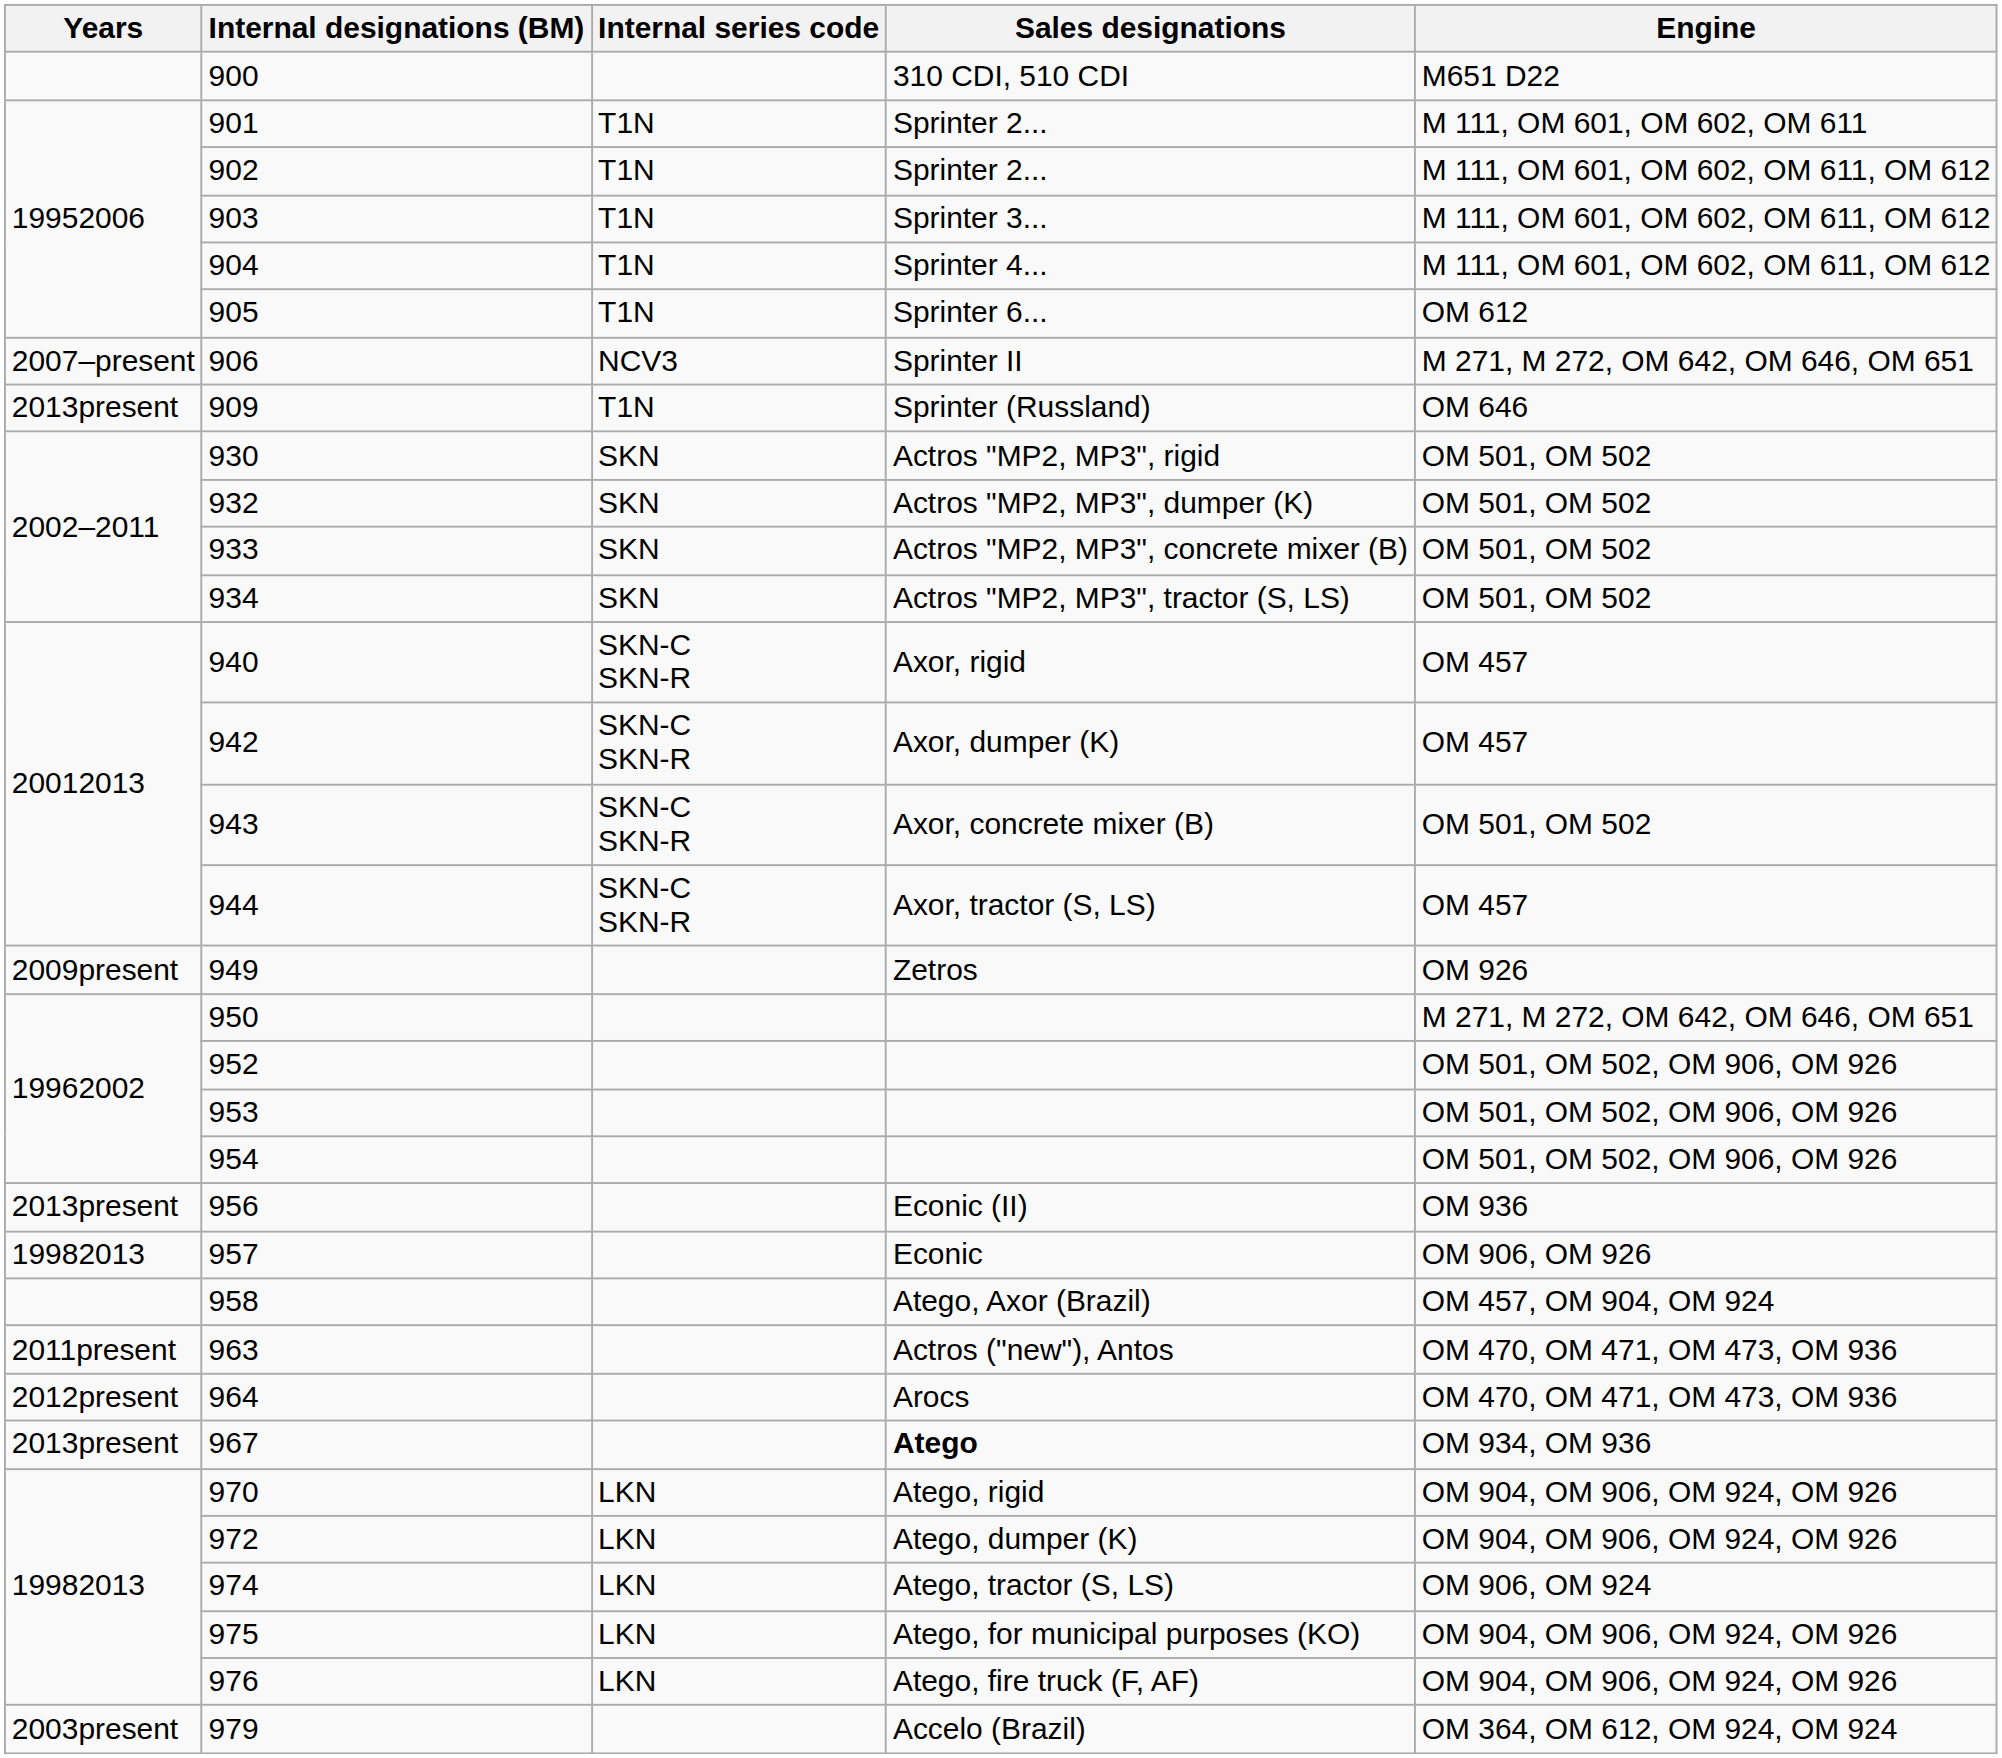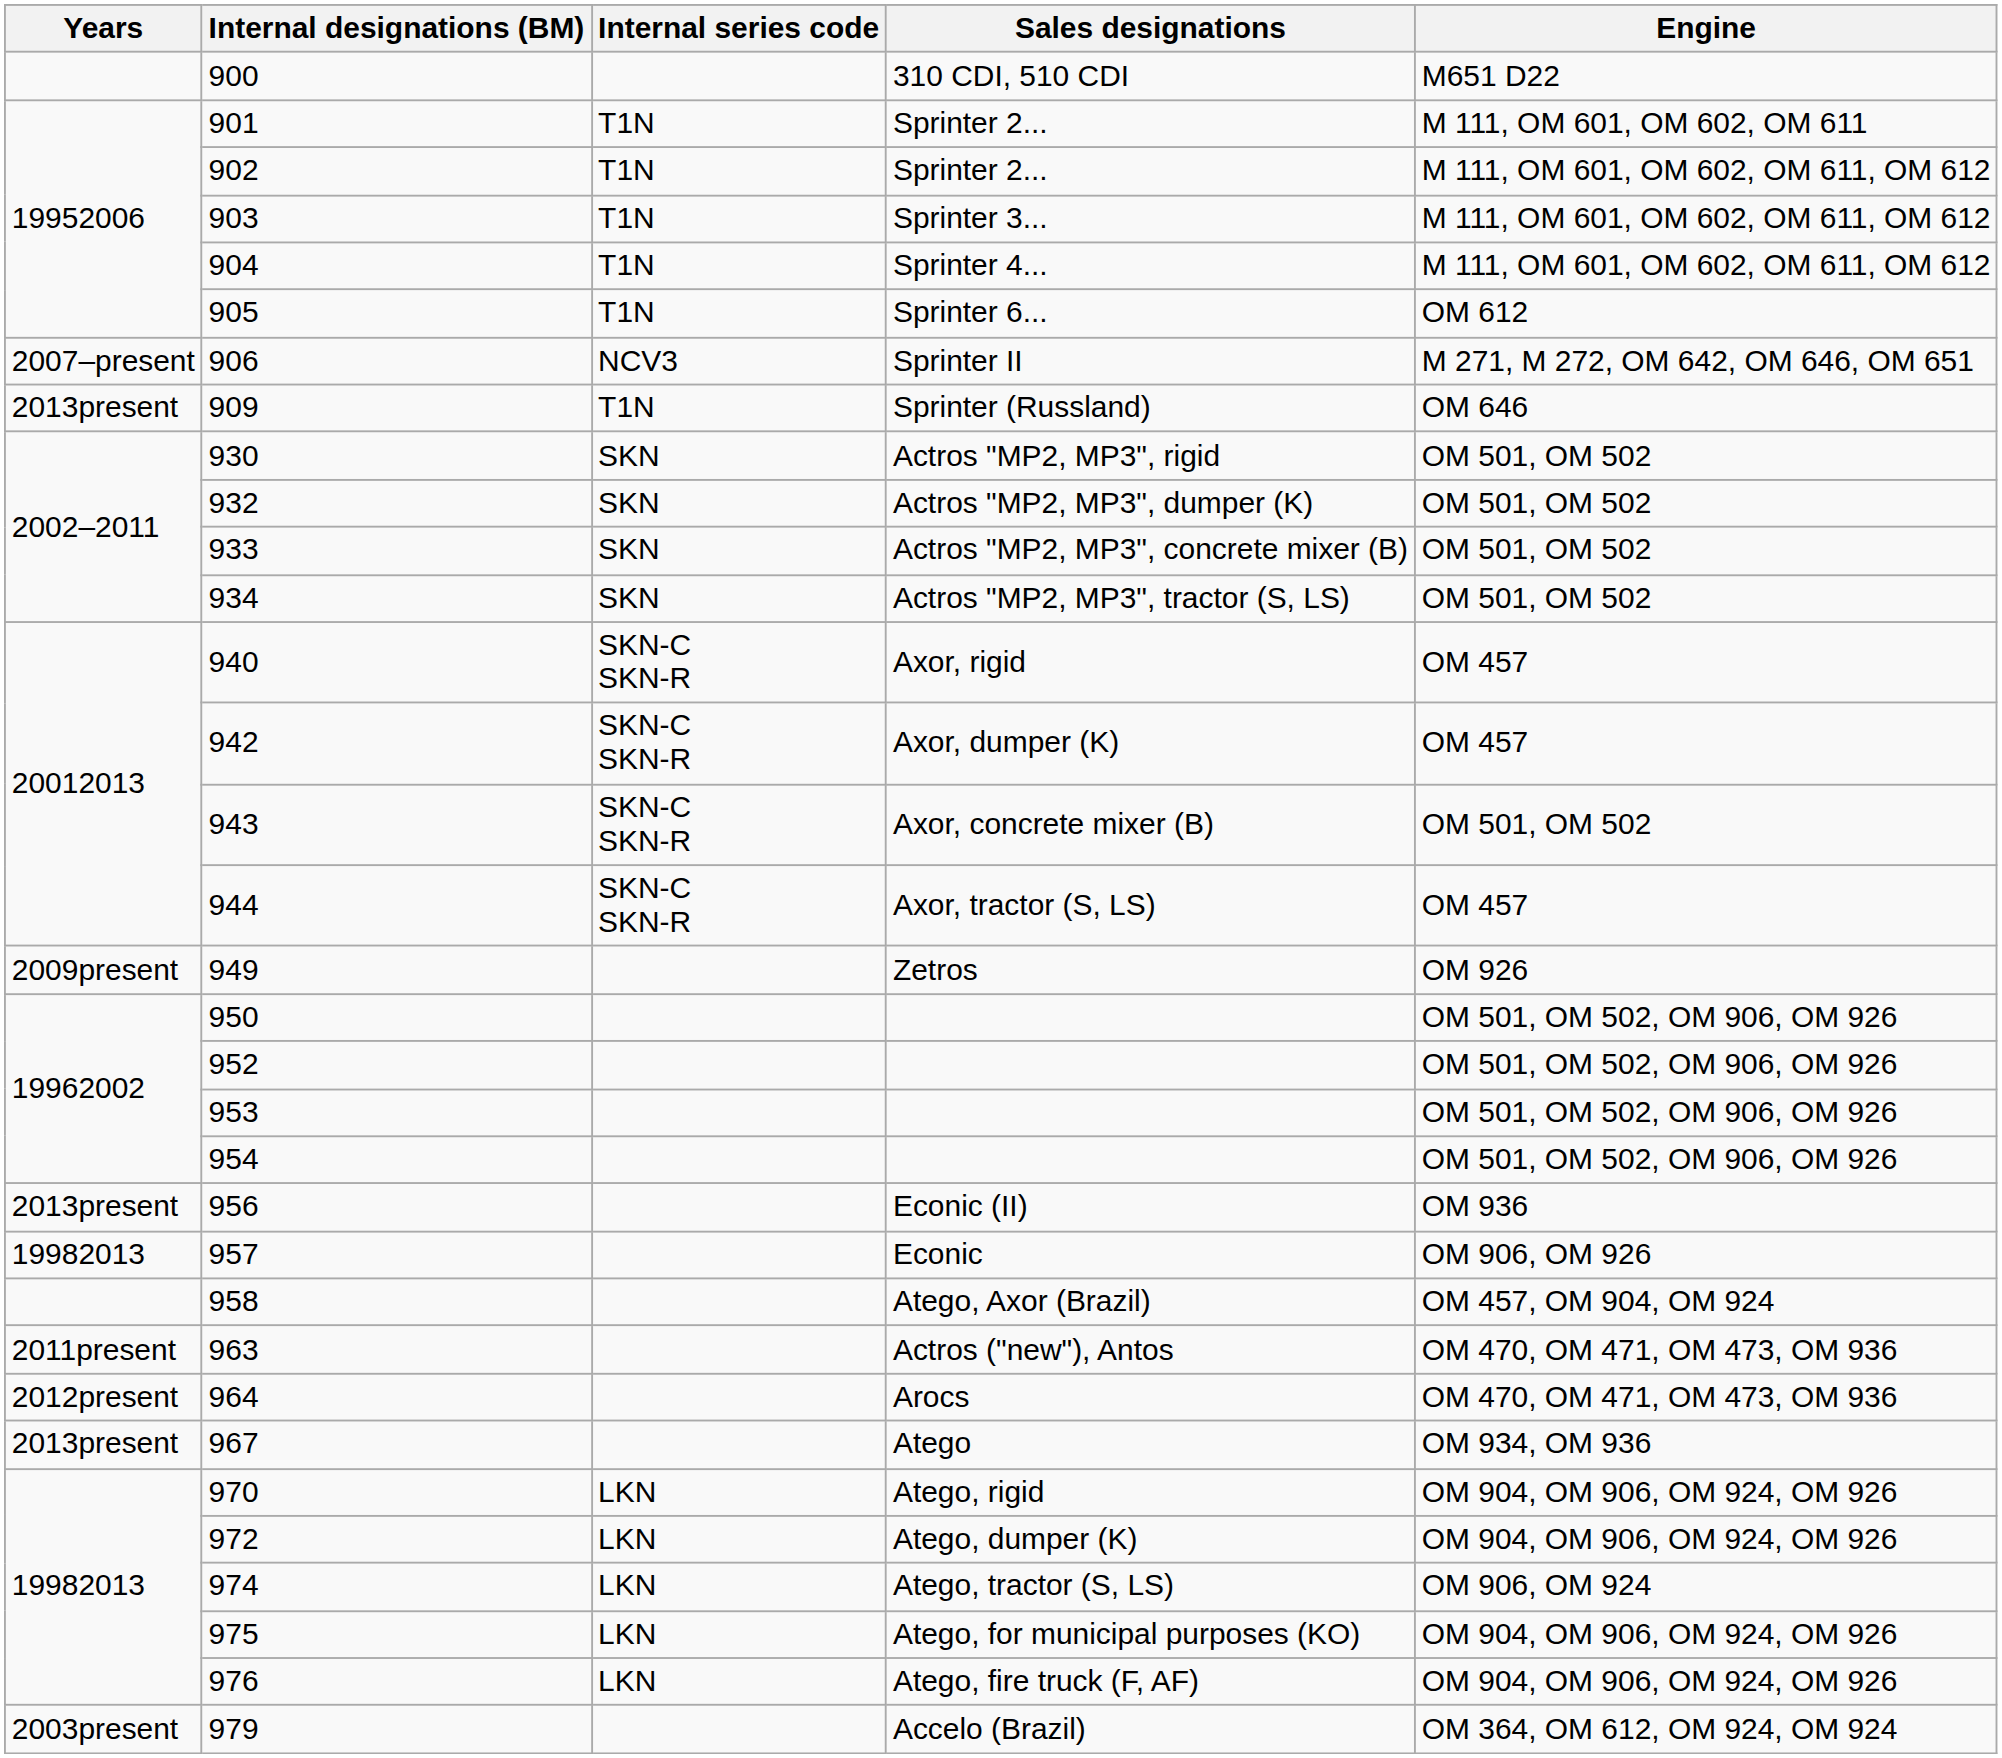950 | Engine: M 271, M 272, OM 642, OM 646, OM 651 -> OM 501, OM 502, OM 906, OM 926
967 | Sales designations: bold -> normal
